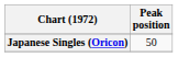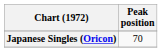Japanese Singles (Oricon) | Peak position: 50 -> 70
